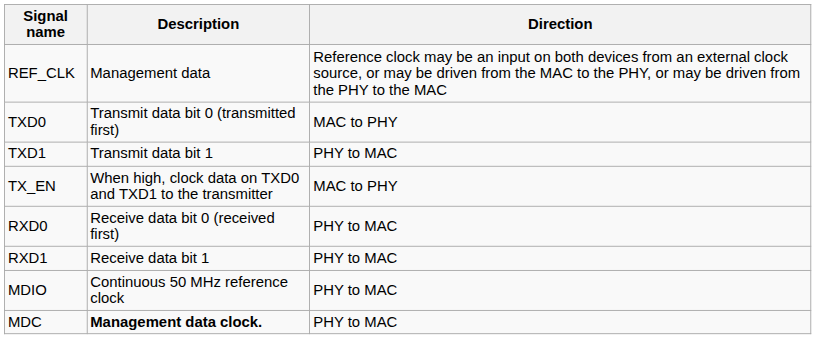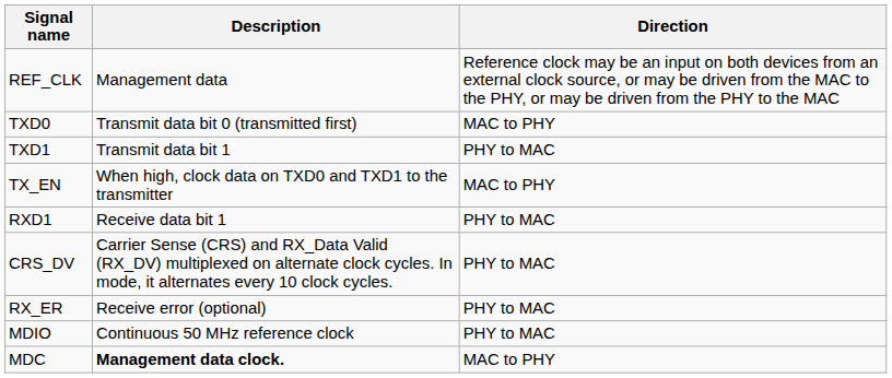- row: RXD0 | Receive data bit 0 (received first) | PHY to MAC
+ row: CRS_DV | Carrier Sense (CRS) and RX_Data Valid (RX_DV) multiplexed on alternate clock cycles. In mode, it alternates every 10 clock cycles. | PHY to MAC
+ row: RX_ER | Receive error (optional) | PHY to MAC
MDC | Direction: PHY to MAC -> MAC to PHY
